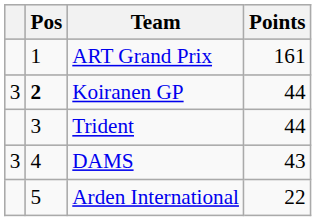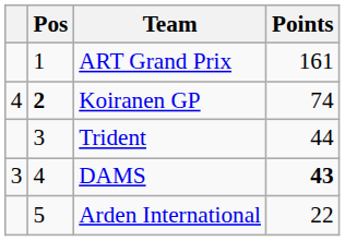Koiranen GP | column 1: 3 -> 4
Koiranen GP | Points: 44 -> 74
DAMS | Points: normal -> bold
